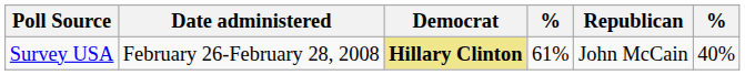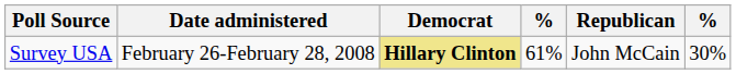Survey USA | column 6: 40% -> 30%
